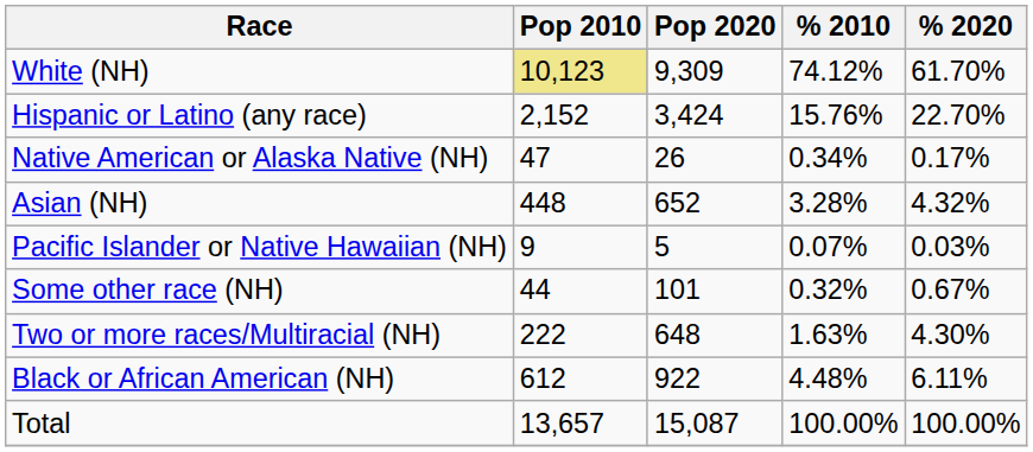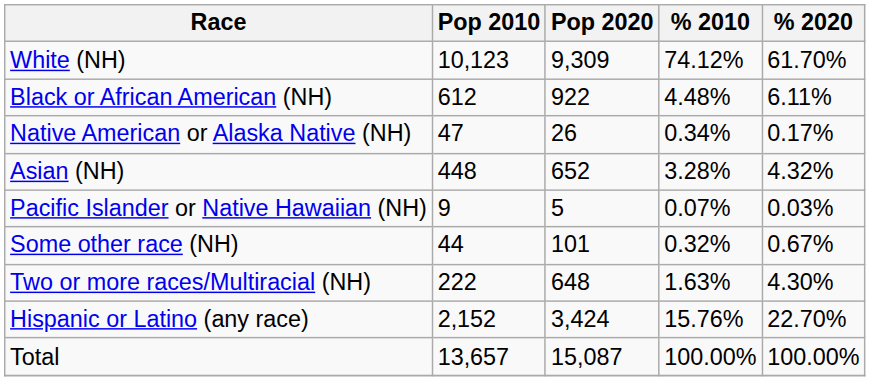White (NH) | Pop 2010: khaki background -> no background
rows swapped: Black or African American (NH) <-> Hispanic or Latino (any race)
